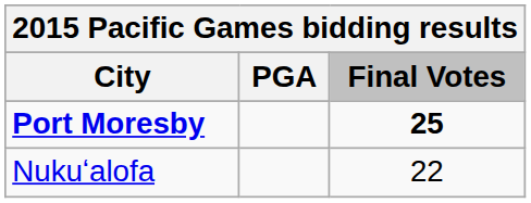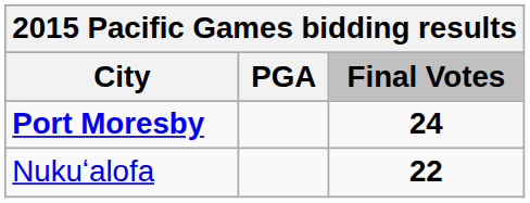Port Moresby | Final Votes: 25 -> 24
Nukuʻalofa | Final Votes: normal -> bold
